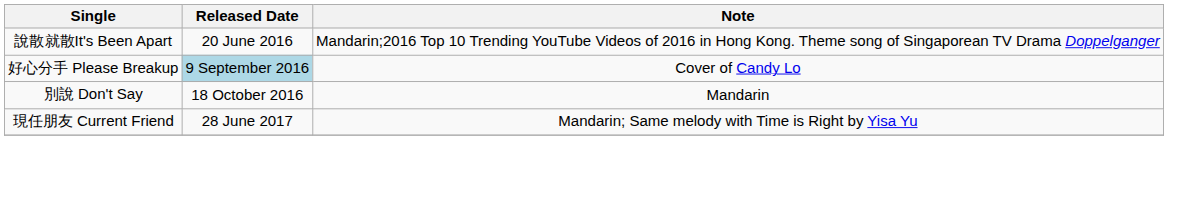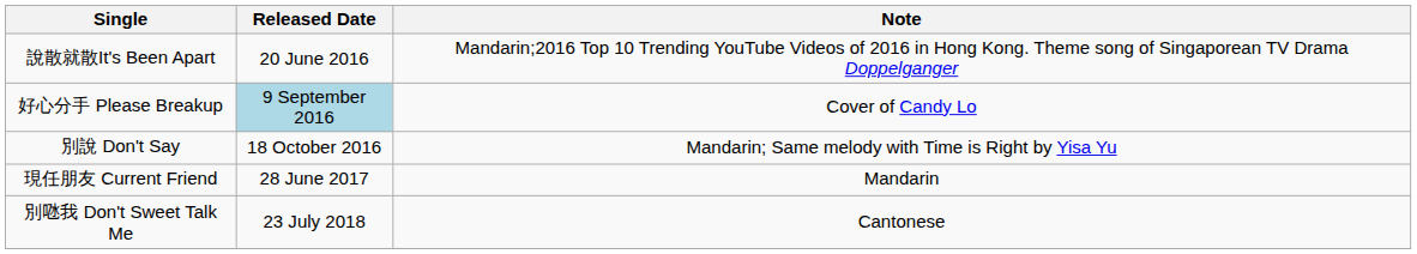別說 Don't Say | Note: Mandarin -> Mandarin; Same melody with Time is Right by Yisa Yu
現任朋友 Current Friend | Note: Mandarin; Same melody with Time is Right by Yisa Yu -> Mandarin
+ row: 別𠱁我 Don't Sweet Talk Me | 23 July 2018 | Cantonese
